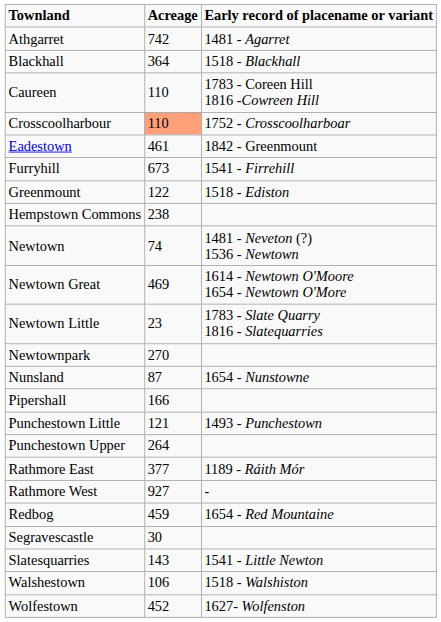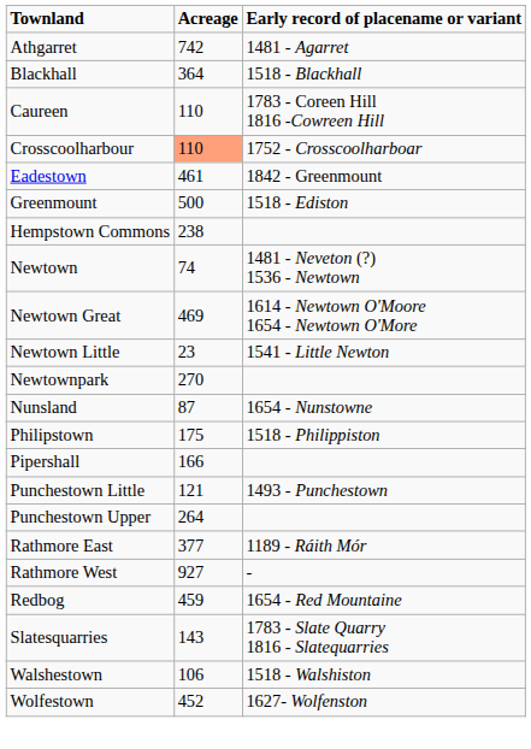- row: Furryhill | 673 | 1541 - Firrehill
Greenmount | Acreage: 122 -> 500
Newtown Little | Early record of placename or variant: 1783 - Slate Quarry 1816 - Slatequarries -> 1541 - Little Newton
+ row: Philipstown | 175 | 1518 - Philippiston
- row: Segravescastle | 30
Slatesquarries | Early record of placename or variant: 1541 - Little Newton -> 1783 - Slate Quarry 1816 - Slatequarries
